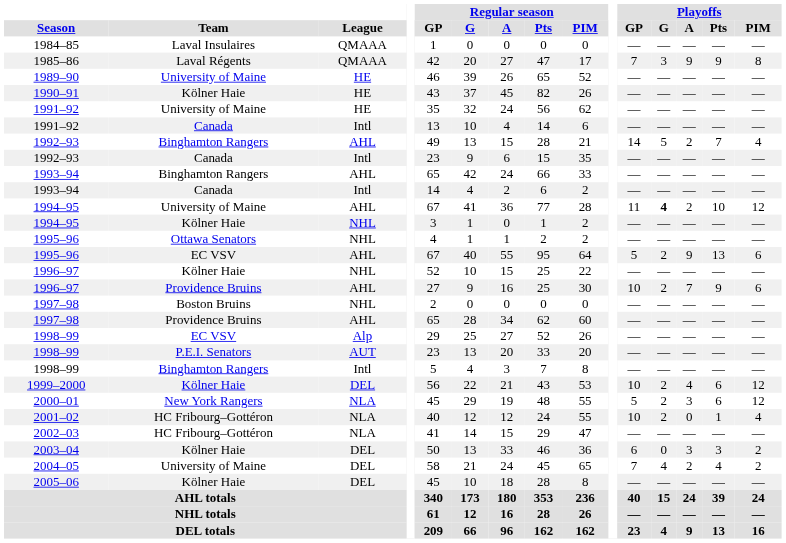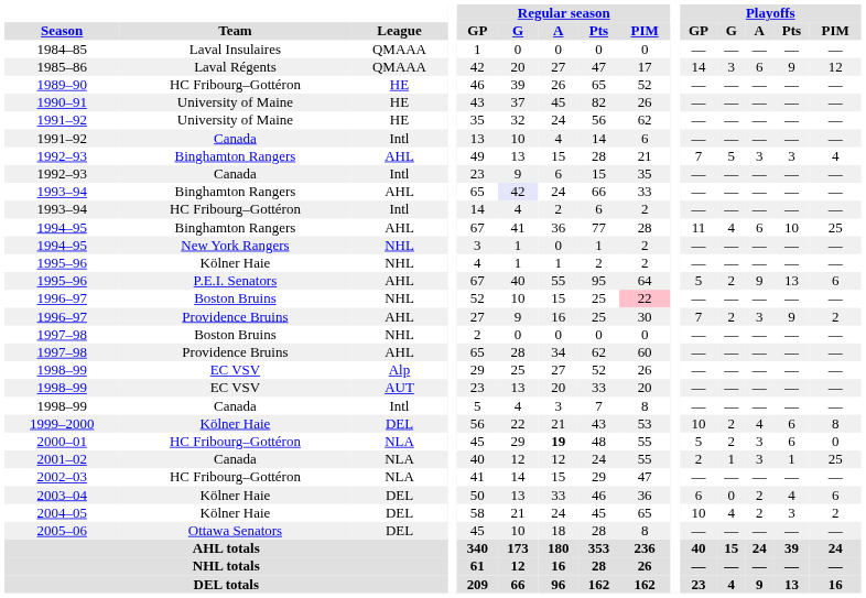1985–86 | Playoffs / GP: 7 -> 14
1985–86 | Playoffs / A: 9 -> 6
1985–86 | Playoffs / PIM: 8 -> 12
1989–90 | Team: University of Maine -> HC Fribourg–Gottéron
1990–91 | Team: Kölner Haie -> University of Maine
1992–93 / AHL | Playoffs / GP: 14 -> 7
1992–93 / AHL | Playoffs / A: 2 -> 3
1992–93 / AHL | Playoffs / Pts: 7 -> 3
1993–94 / AHL | Regular season / G: no background -> lavender background
1993–94 / Intl | Team: Canada -> HC Fribourg–Gottéron
1994–95 / AHL | Team: University of Maine -> Binghamton Rangers
1994–95 / AHL | Playoffs / G: bold -> normal
1994–95 / AHL | Playoffs / A: 2 -> 6
1994–95 / AHL | Playoffs / PIM: 12 -> 25
1994–95 / NHL | Team: Kölner Haie -> New York Rangers
1995–96 / NHL | Team: Ottawa Senators -> Kölner Haie
1995–96 / AHL | Team: EC VSV -> P.E.I. Senators
1996–97 / NHL | Team: Kölner Haie -> Boston Bruins
1996–97 / NHL | Regular season / PIM: no background -> pink background
1996–97 / AHL | Playoffs / GP: 10 -> 7
1996–97 / AHL | Playoffs / A: 7 -> 3
1996–97 / AHL | Playoffs / PIM: 6 -> 2
1998–99 / AUT | Team: P.E.I. Senators -> EC VSV
1998–99 / Intl | Team: Binghamton Rangers -> Canada
1999–2000 | Playoffs / PIM: 12 -> 8
2000–01 | Team: New York Rangers -> HC Fribourg–Gottéron
2000–01 | Regular season / A: normal -> bold
2000–01 | Playoffs / PIM: 12 -> 0
2001–02 | Team: HC Fribourg–Gottéron -> Canada
2001–02 | Playoffs / GP: 10 -> 2
2001–02 | Playoffs / G: 2 -> 1
2001–02 | Playoffs / A: 0 -> 3
2001–02 | Playoffs / PIM: 4 -> 25
2003–04 | Playoffs / A: 3 -> 2
2003–04 | Playoffs / Pts: 3 -> 4
2003–04 | Playoffs / PIM: 2 -> 6
2004–05 | Team: University of Maine -> Kölner Haie
2004–05 | Playoffs / GP: 7 -> 10
2004–05 | Playoffs / Pts: 4 -> 3
2005–06 | Team: Kölner Haie -> Ottawa Senators
